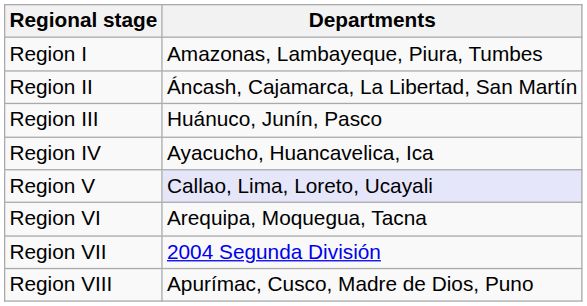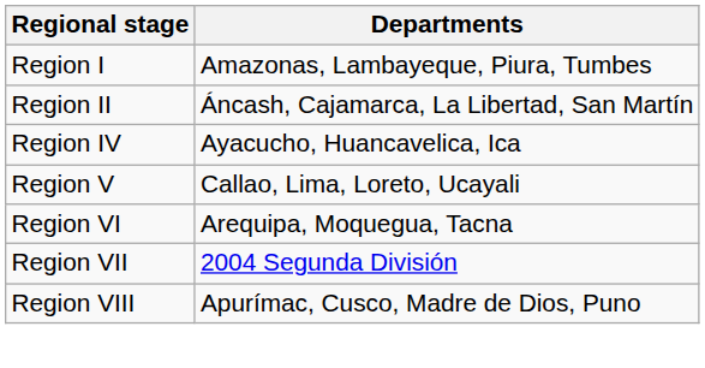- row: Region III | Huánuco, Junín, Pasco
Region V | Departments: lavender background -> no background
